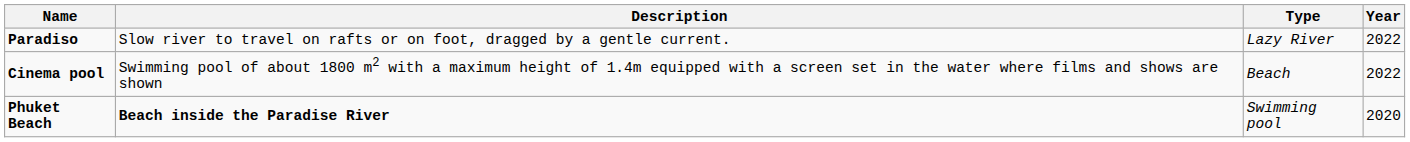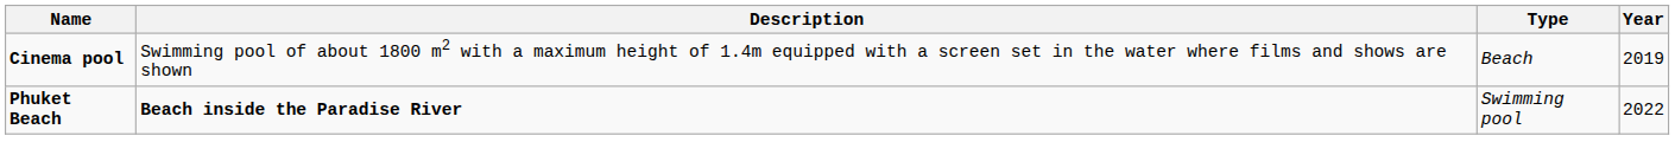- row: Paradiso | Slow river to travel on rafts or on foot, dragged by a gentle current. | Lazy River | 2022
Cinema pool | Year: 2022 -> 2019
Phuket Beach | Year: 2020 -> 2022
